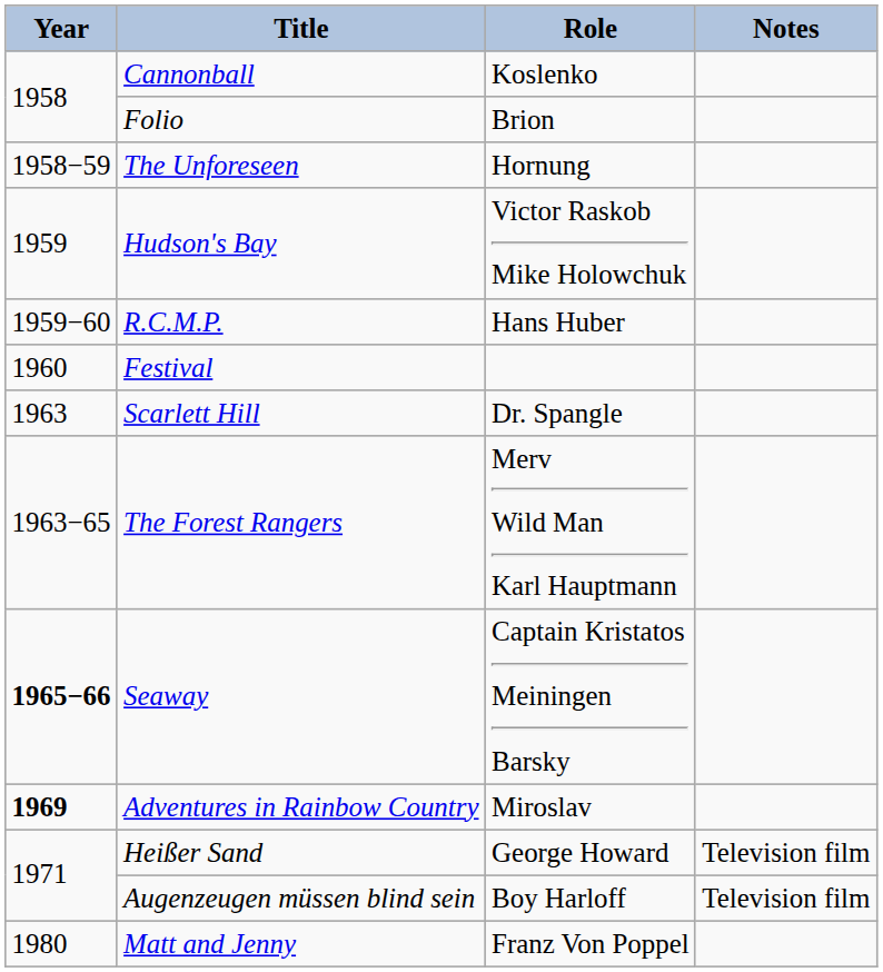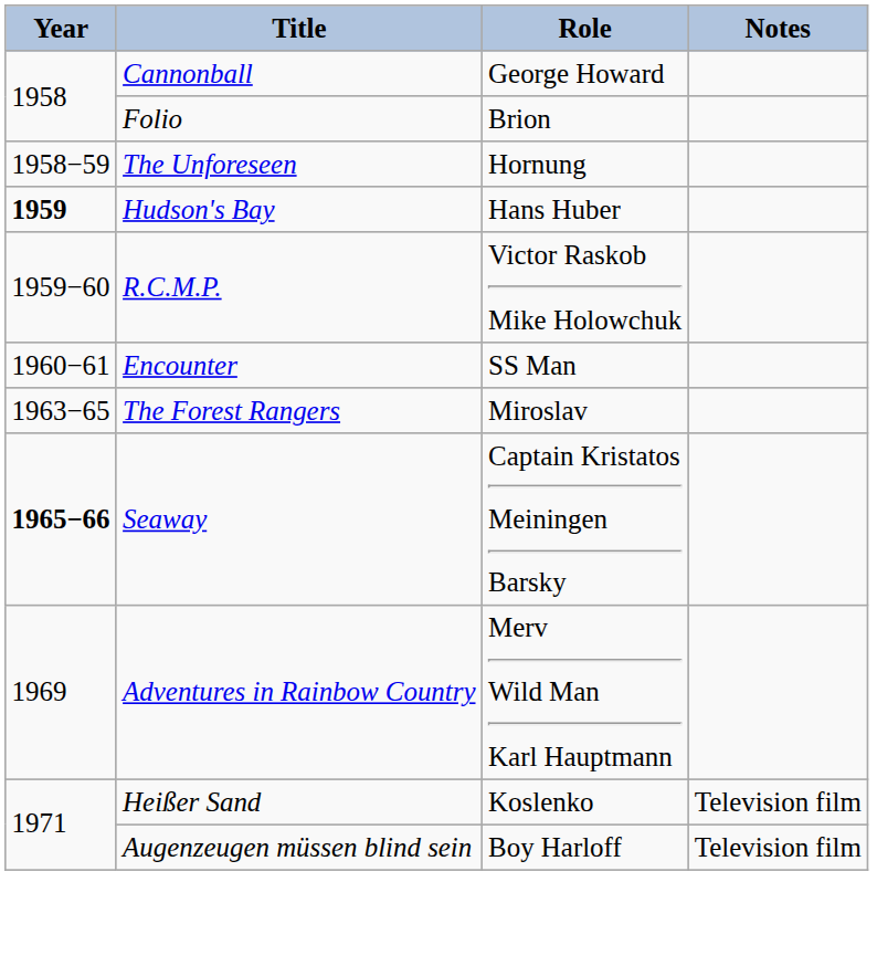Cannonball | Role: Koslenko -> George Howard
Hudson's Bay | Year: normal -> bold
Hudson's Bay | Role: Victor Raskob Mike Holowchuk -> Hans Huber
R.C.M.P. | Role: Hans Huber -> Victor Raskob Mike Holowchuk
- row: 1960 | Festival
+ row: 1960−61 | Encounter | SS Man
- row: 1963 | Scarlett Hill | Dr. Spangle
The Forest Rangers | Role: Merv Wild Man Karl Hauptmann -> Miroslav
Adventures in Rainbow Country | Year: bold -> normal
Adventures in Rainbow Country | Role: Miroslav -> Merv Wild Man Karl Hauptmann
Heißer Sand | Role: George Howard -> Koslenko
- row: 1980 | Matt and Jenny | Franz Von Poppel
